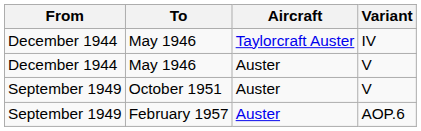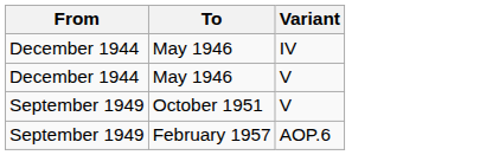- column: Aircraft | Taylorcraft Auster | Auster | Auster | Auster
